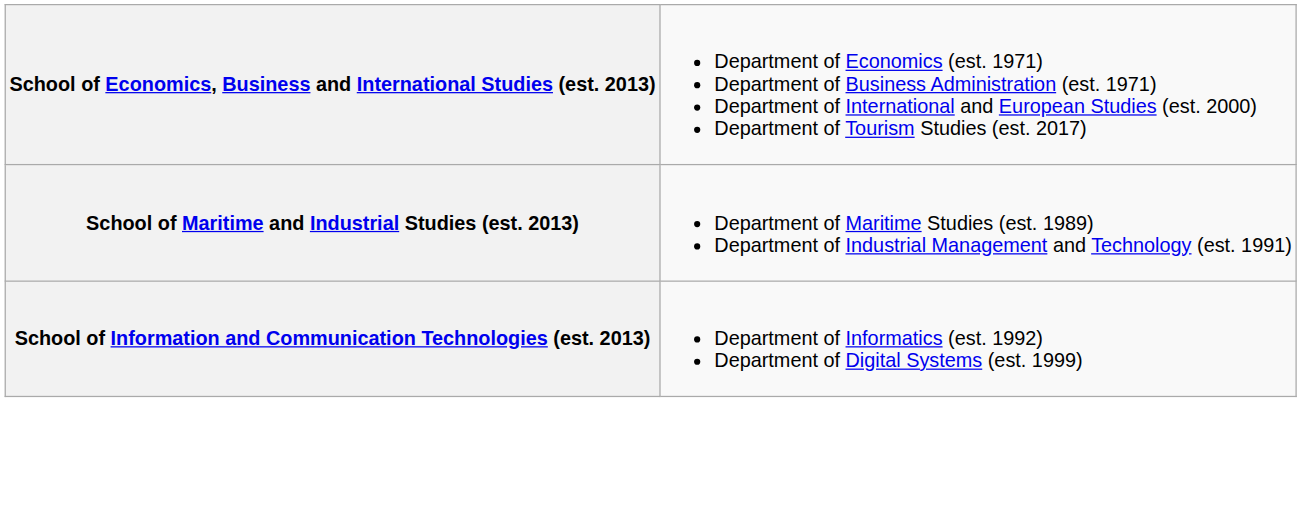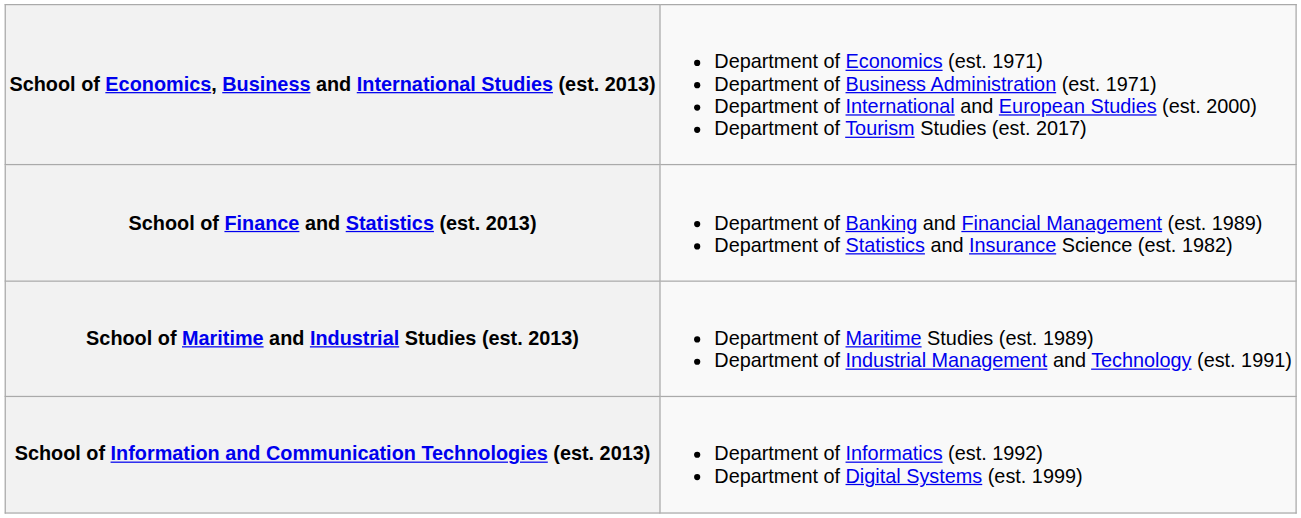+ row: School of Finance and Statistics (est. 2013) | Department of Banking and Financial Management (est. 1989) Department of Statistics and Insurance Science (est. 1982)
